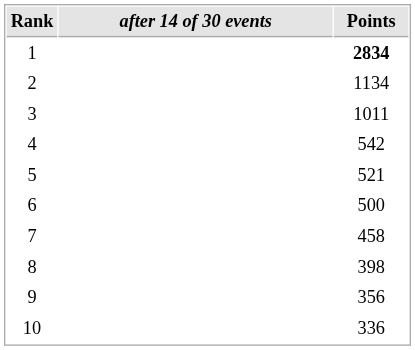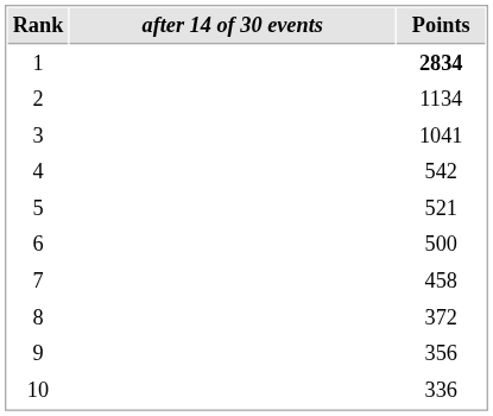3 | Points: 1011 -> 1041
8 | Points: 398 -> 372
